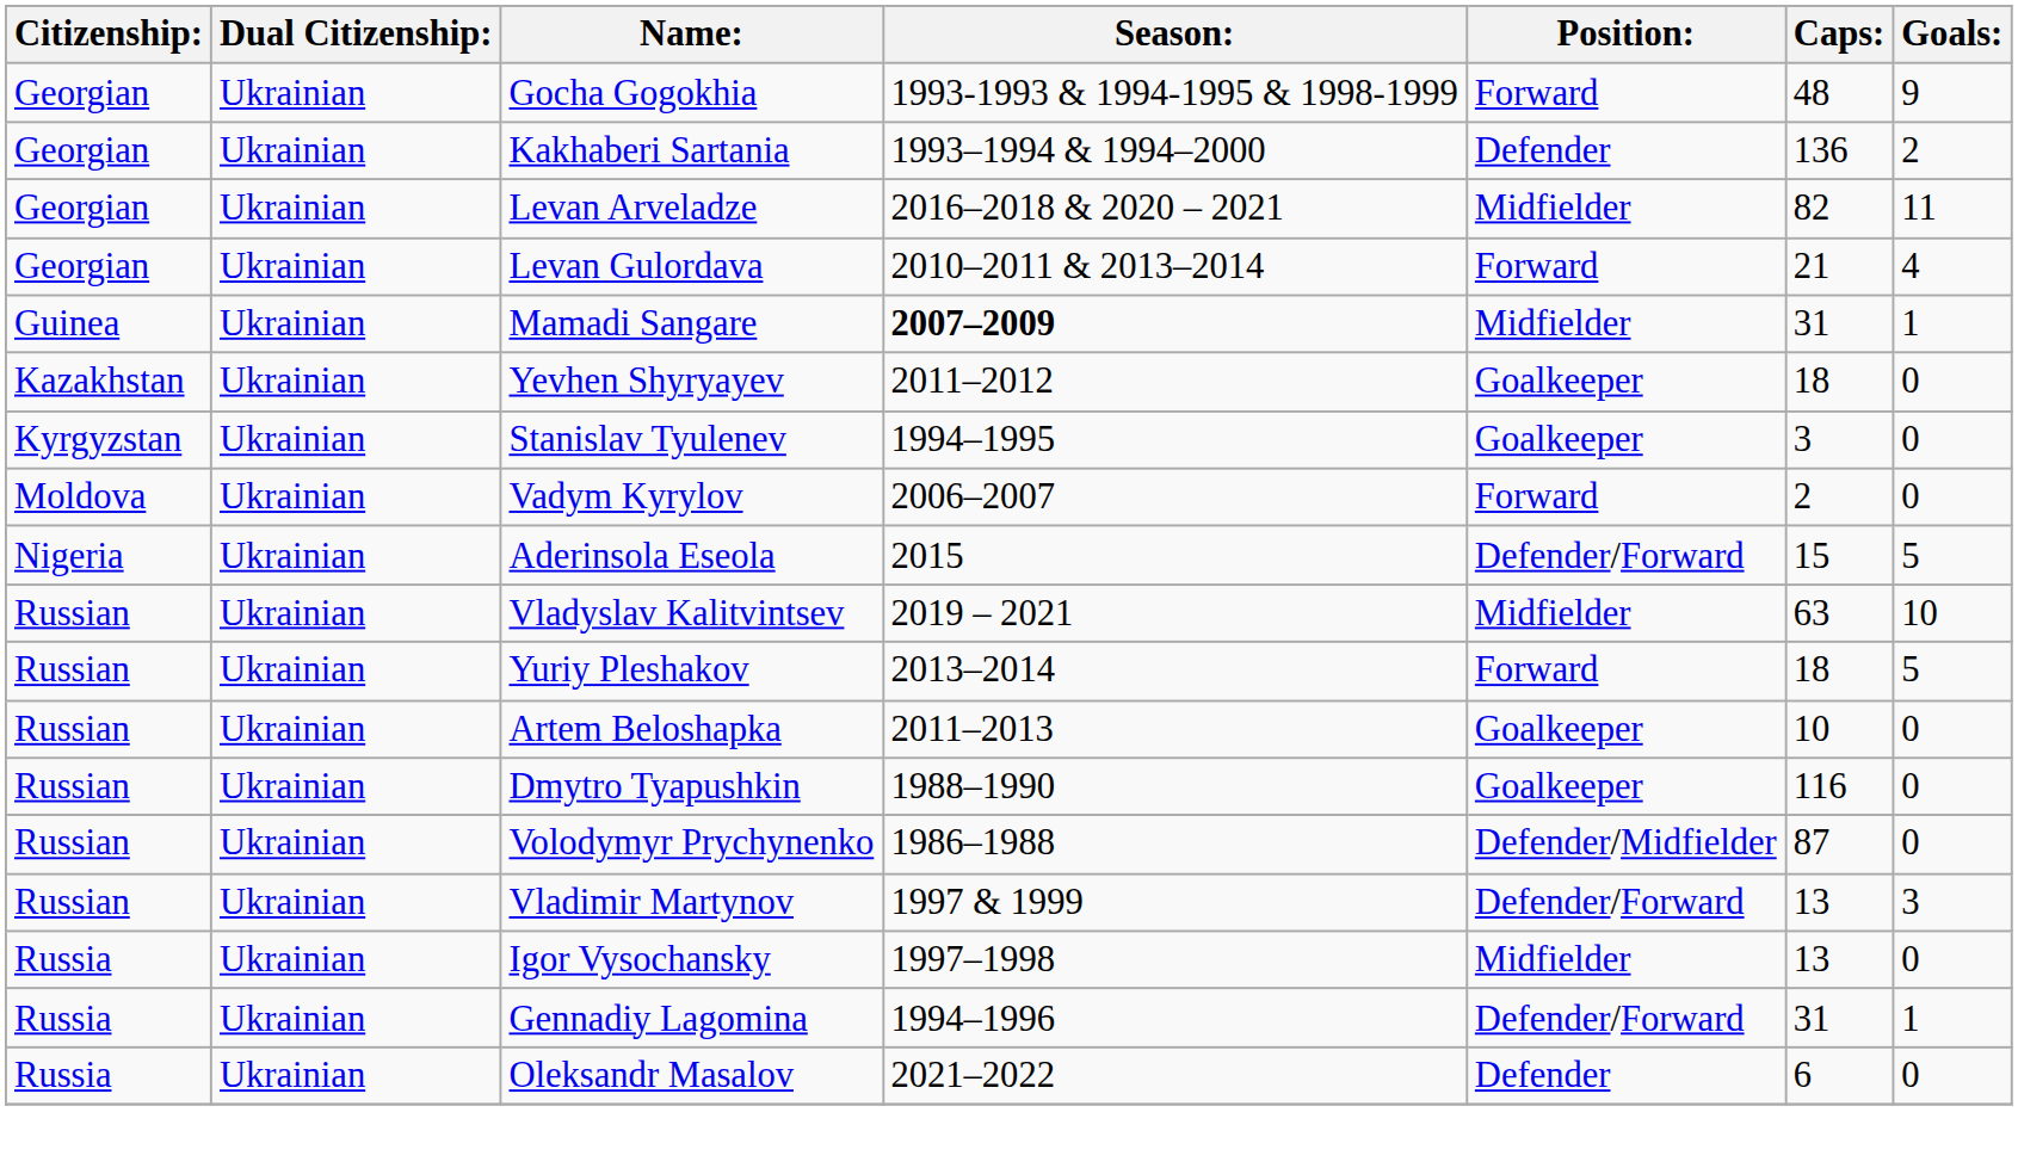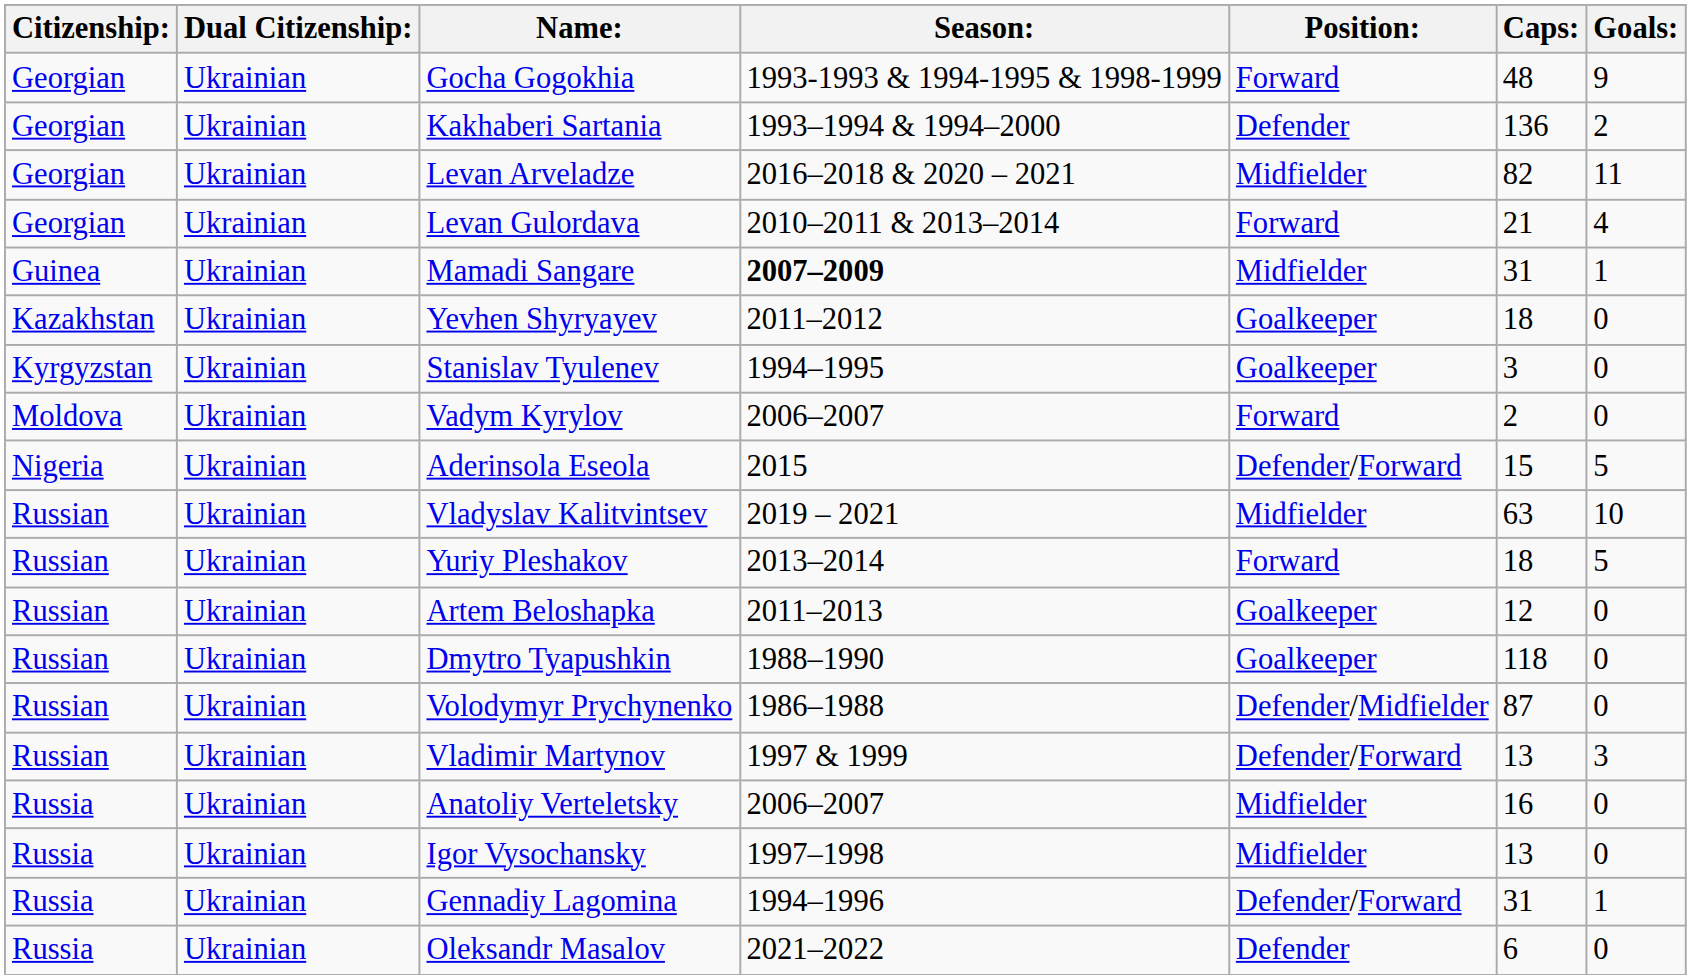Artem Beloshapka | Caps:: 10 -> 12
Dmytro Tyapushkin | Caps:: 116 -> 118
+ row: Russia | Ukrainian | Anatoliy Verteletsky | 2006–2007 | Midfielder | 16 | 0
